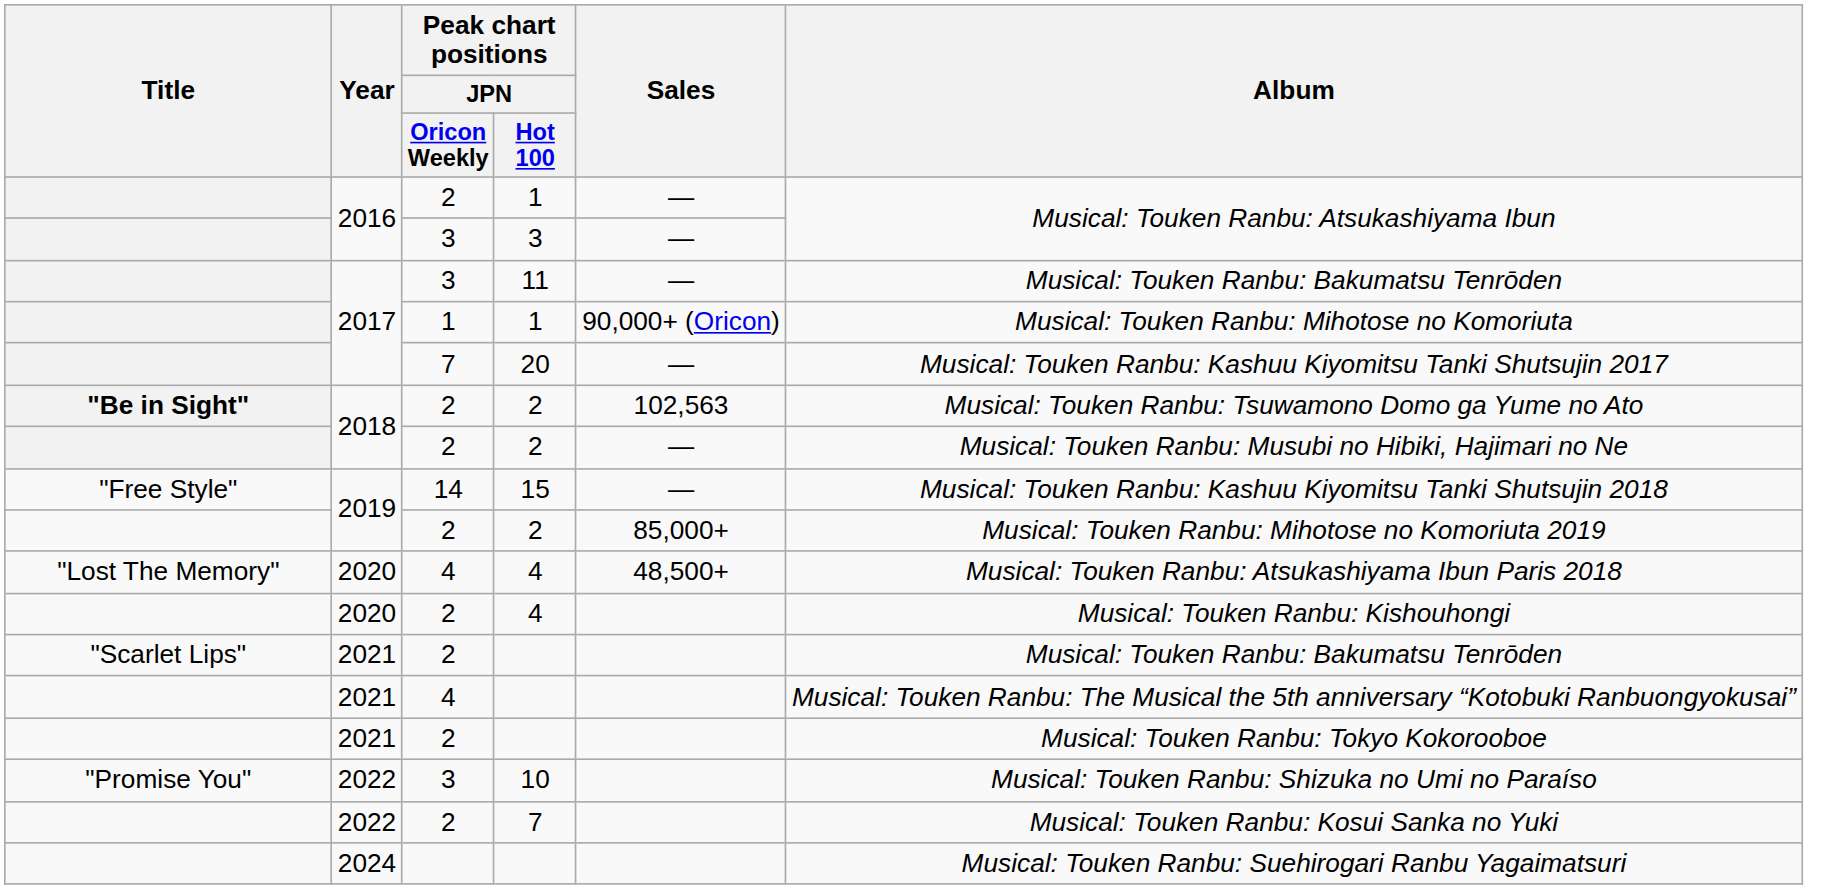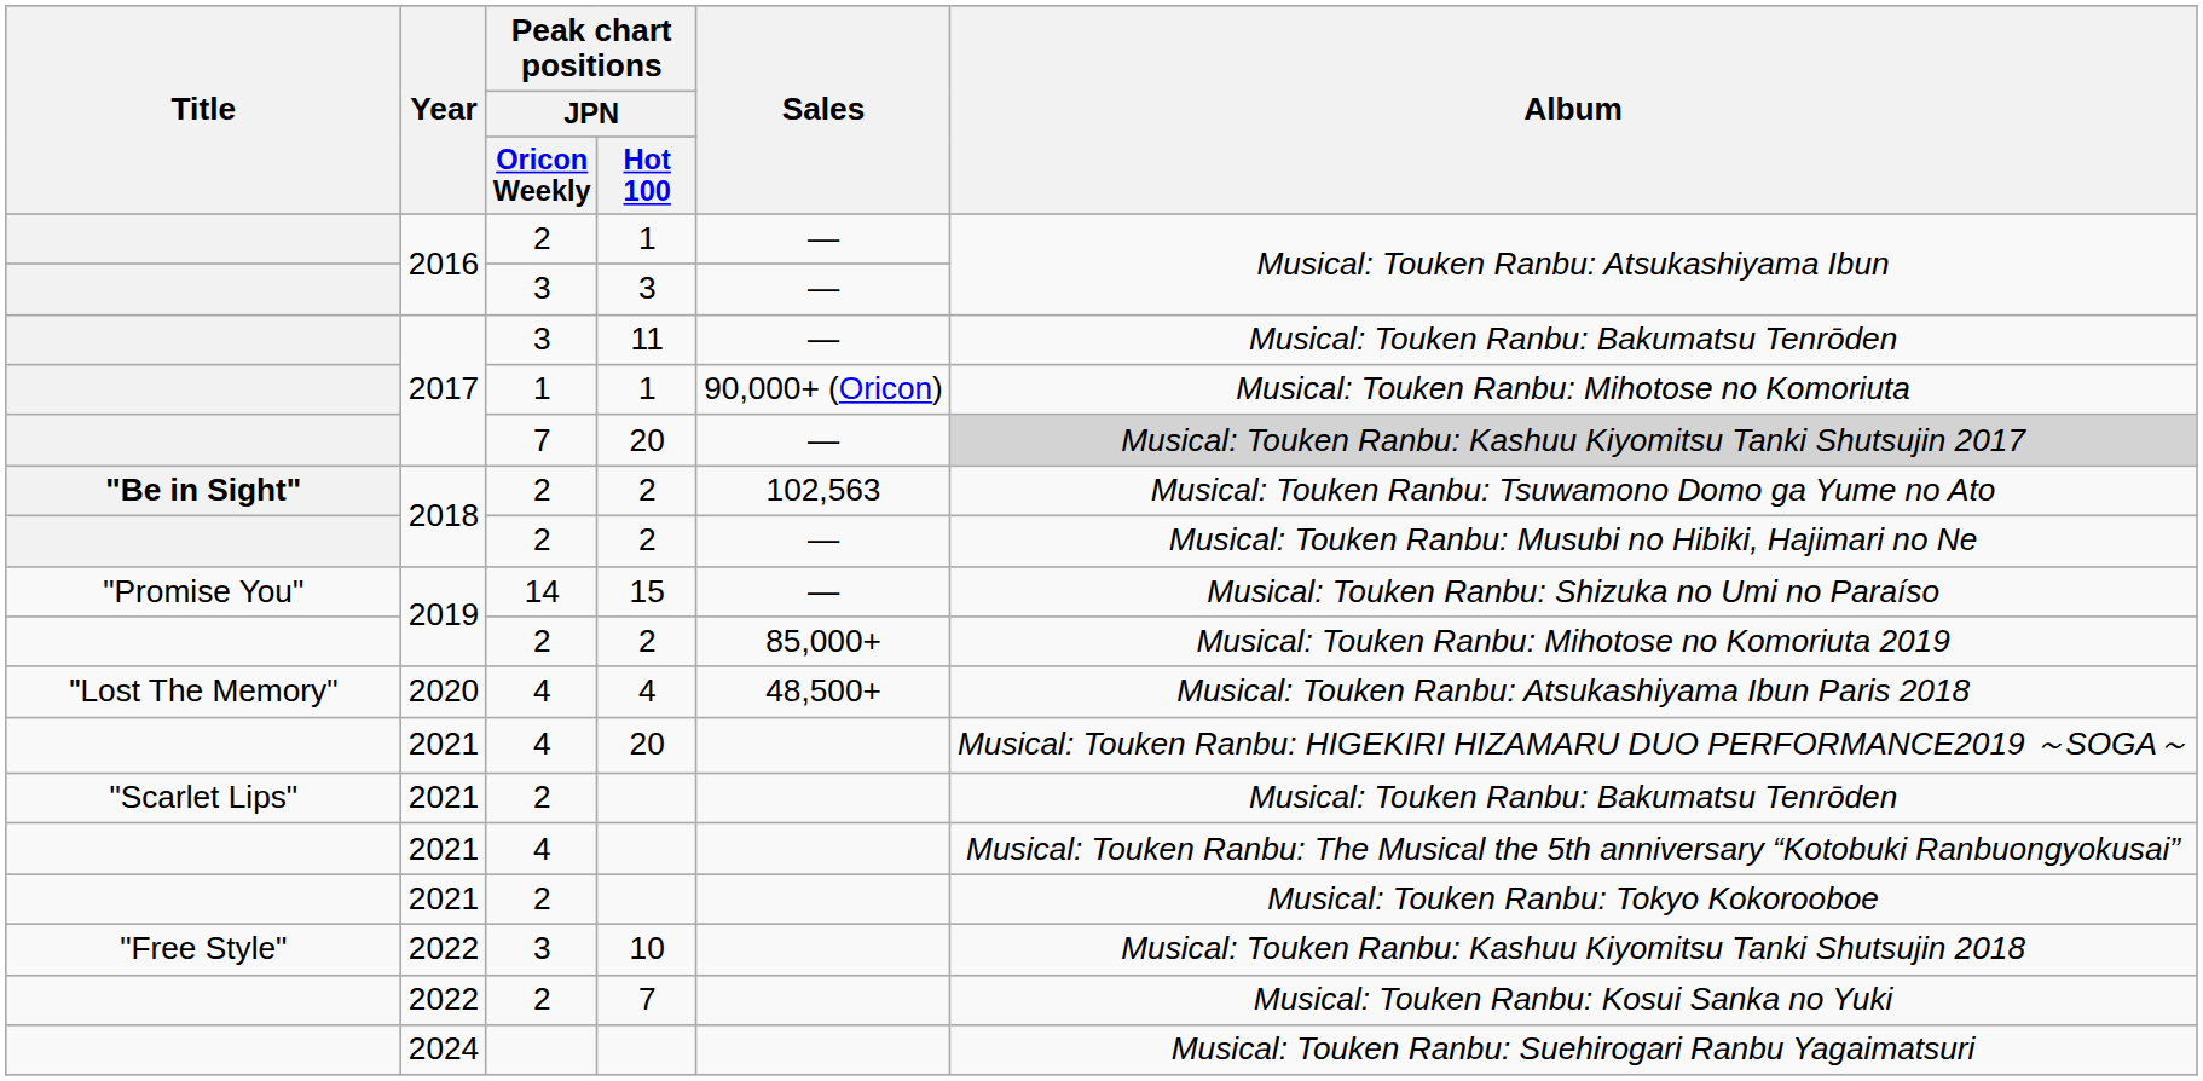7 / 20 | Album: no background -> lightgrey background
15 | Title: "Free Style" -> "Promise You"
15 | Album: Musical: Touken Ranbu: Kashuu Kiyomitsu Tanki Shutsujin 2018 -> Musical: Touken Ranbu: Shizuka no Umi no Paraíso
- row: 2020 | 2 | 4 | Musical: Touken Ranbu: Kishouhongi
+ row: 2021 | 4 | 20 | Musical: Touken Ranbu: HIGEKIRI HIZAMARU DUO PERFORMANCE2019 ～SOGA～
10 | Title: "Promise You" -> "Free Style"
10 | Album: Musical: Touken Ranbu: Shizuka no Umi no Paraíso -> Musical: Touken Ranbu: Kashuu Kiyomitsu Tanki Shutsujin 2018
